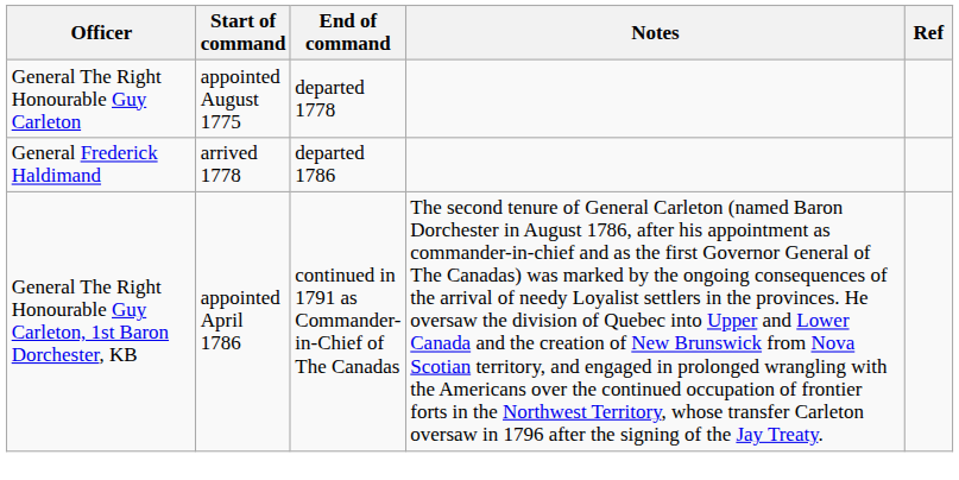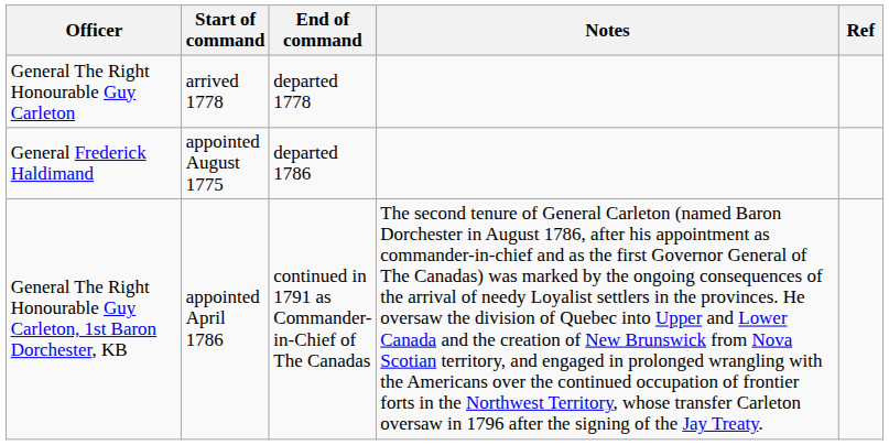General The Right Honourable Guy Carleton | Start of command: appointed August 1775 -> arrived 1778
General Frederick Haldimand | Start of command: arrived 1778 -> appointed August 1775
